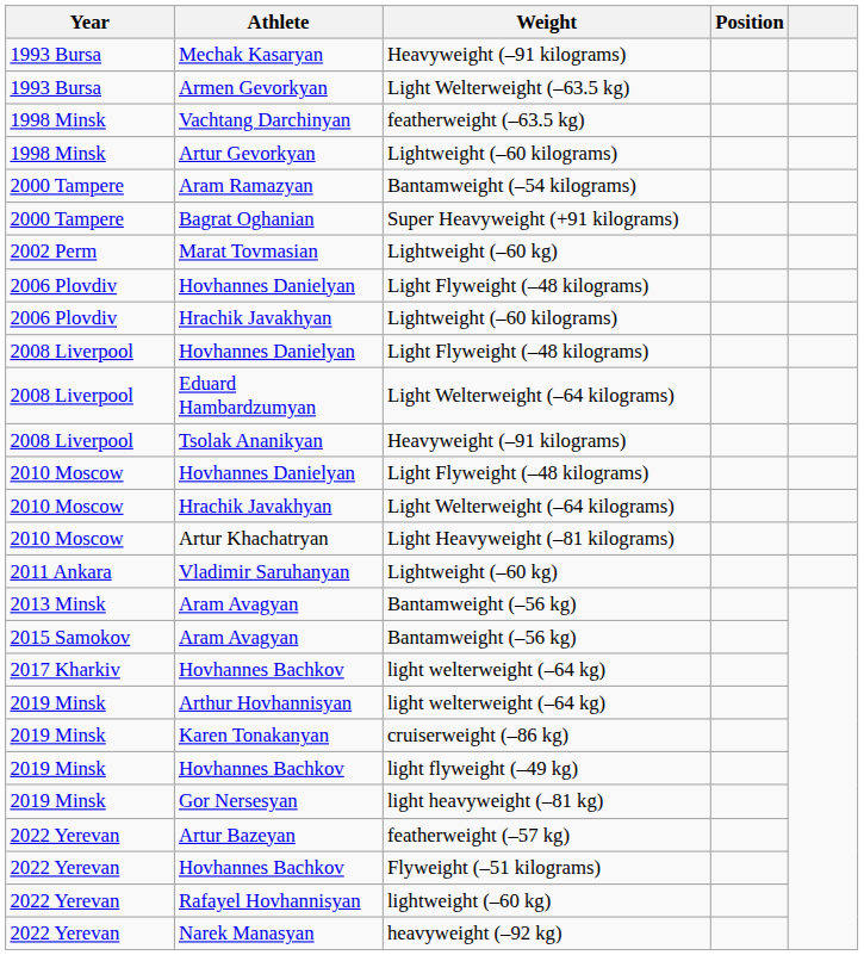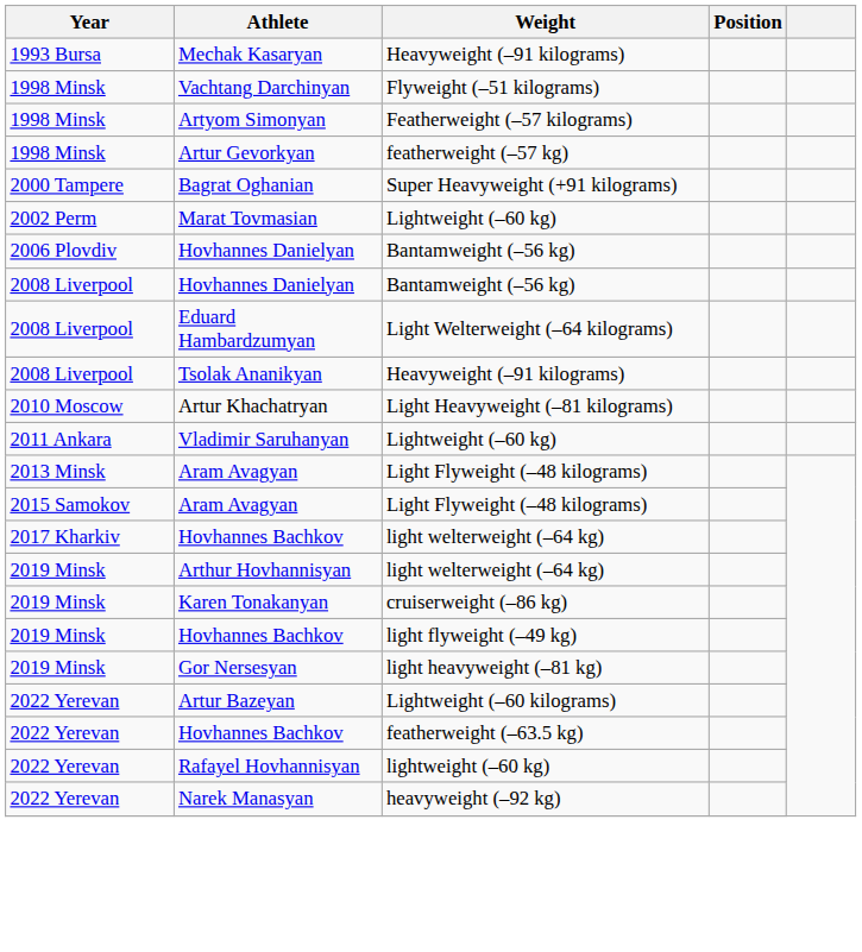- row: 1993 Bursa | Armen Gevorkyan | Light Welterweight (–63.5 kg)
Vachtang Darchinyan | Weight: featherweight (–63.5 kg) -> Flyweight (–51 kilograms)
+ row: 1998 Minsk | Artyom Simonyan | Featherweight (–57 kilograms)
Artur Gevorkyan | Weight: Lightweight (–60 kilograms) -> featherweight (–57 kg)
- row: 2000 Tampere | Aram Ramazyan | Bantamweight (–54 kilograms)
2006 Plovdiv / Hovhannes Danielyan | Weight: Light Flyweight (–48 kilograms) -> Bantamweight (–56 kg)
- row: 2006 Plovdiv | Hrachik Javakhyan | Lightweight (–60 kilograms)
2008 Liverpool / Hovhannes Danielyan | Weight: Light Flyweight (–48 kilograms) -> Bantamweight (–56 kg)
- row: 2010 Moscow | Hovhannes Danielyan | Light Flyweight (–48 kilograms)
- row: 2010 Moscow | Hrachik Javakhyan | Light Welterweight (–64 kilograms)
2013 Minsk / Aram Avagyan | Weight: Bantamweight (–56 kg) -> Light Flyweight (–48 kilograms)
2015 Samokov / Aram Avagyan | Weight: Bantamweight (–56 kg) -> Light Flyweight (–48 kilograms)
Artur Bazeyan | Weight: featherweight (–57 kg) -> Lightweight (–60 kilograms)
2022 Yerevan / Hovhannes Bachkov | Weight: Flyweight (–51 kilograms) -> featherweight (–63.5 kg)
